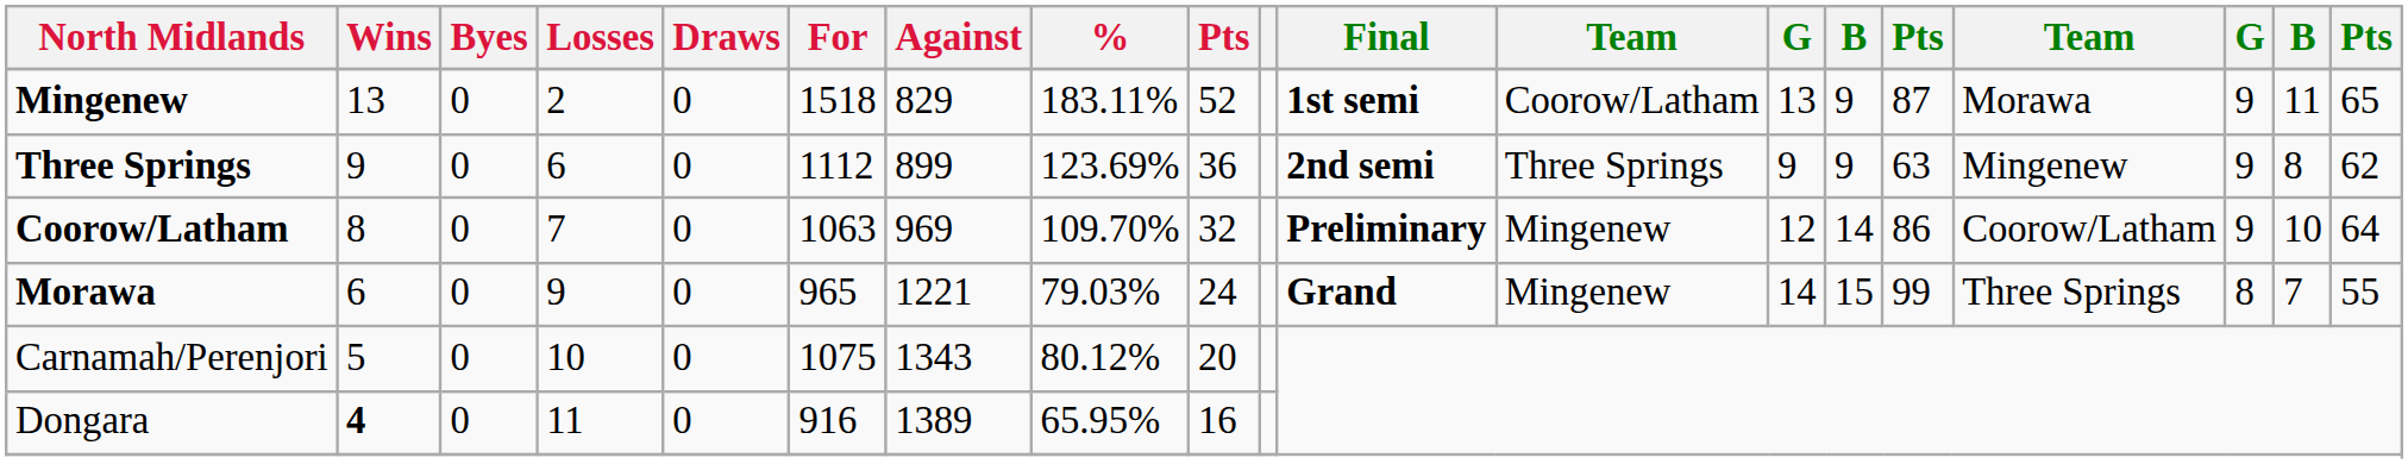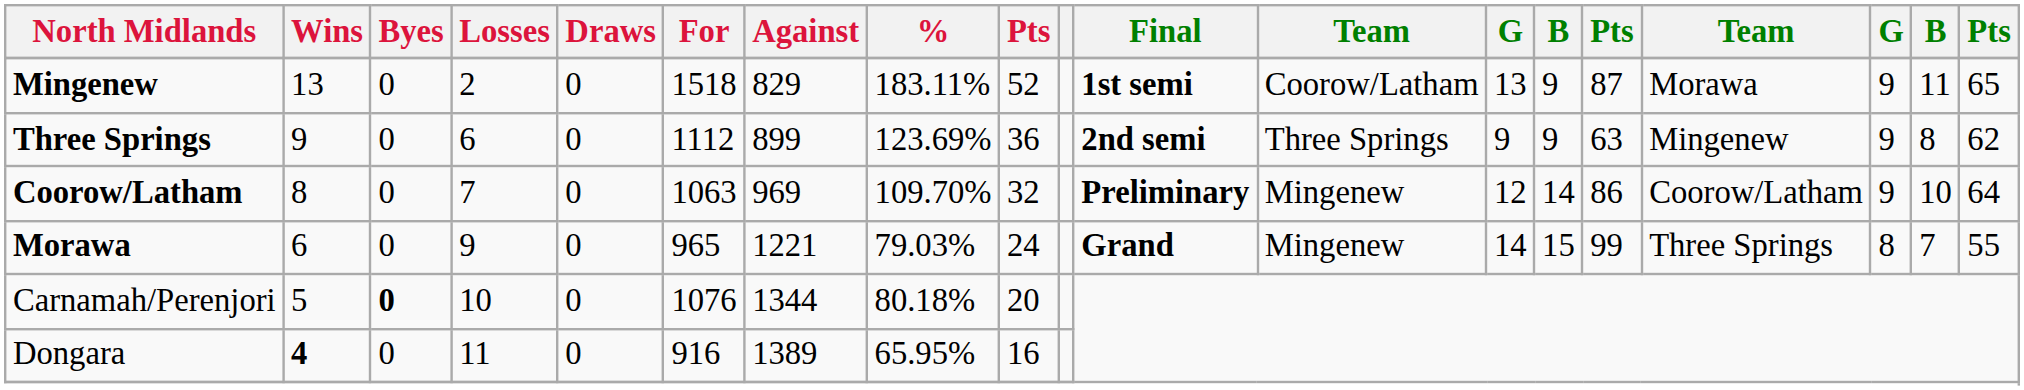Carnamah/Perenjori | Byes: normal -> bold
Carnamah/Perenjori | For: 1075 -> 1076
Carnamah/Perenjori | Against: 1343 -> 1344
Carnamah/Perenjori | %: 80.12% -> 80.18%
